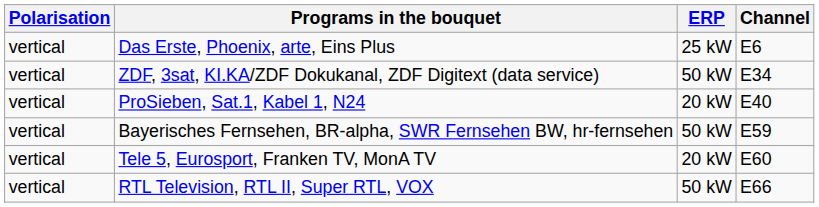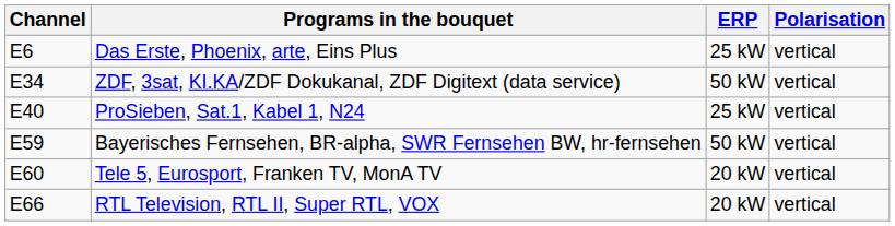columns swapped: Channel <-> Polarisation
ProSieben, Sat.1, Kabel 1, N24 | ERP: 20 kW -> 25 kW
RTL Television, RTL II, Super RTL, VOX | ERP: 50 kW -> 20 kW
